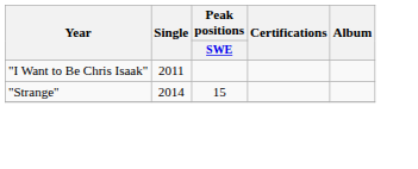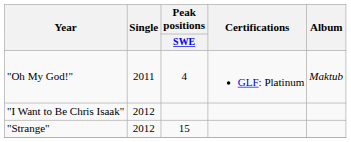+ row: "Oh My God!" | 2011 | 4 | GLF: Platinum | Maktub
"I Want to Be Chris Isaak" | Single: 2011 -> 2012
"Strange" | Single: 2014 -> 2012
